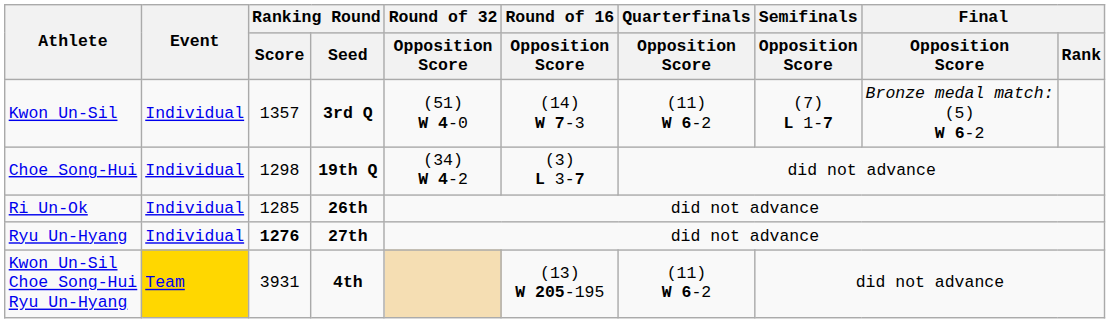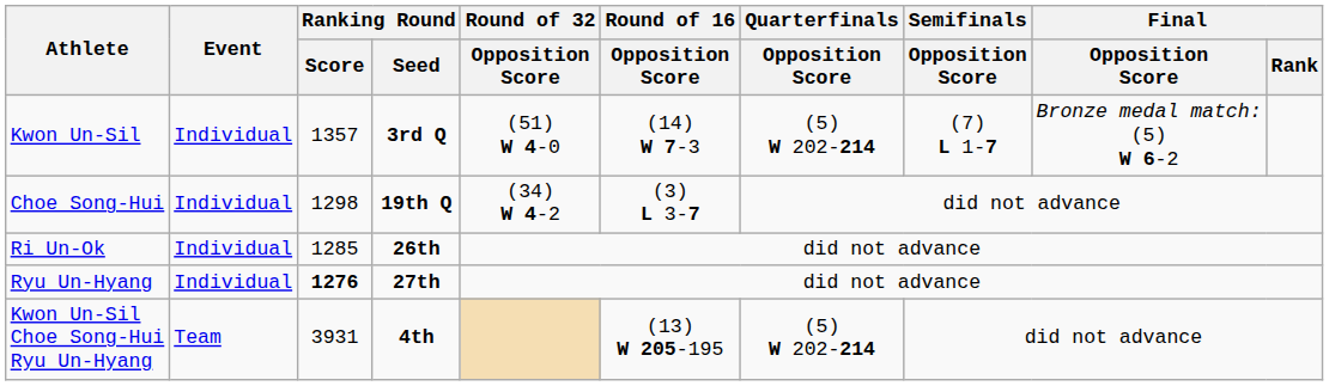Kwon Un-Sil | Quarterfinals / Opposition Score: (11) W 6-2 -> (5) W 202-214
Kwon Un-Sil Choe Song-Hui Ryu Un-Hyang | Event: gold background -> no background
Kwon Un-Sil Choe Song-Hui Ryu Un-Hyang | Quarterfinals / Opposition Score: (11) W 6-2 -> (5) W 202-214
